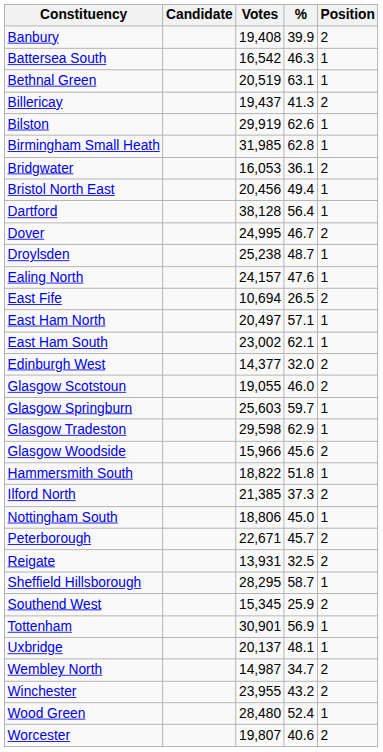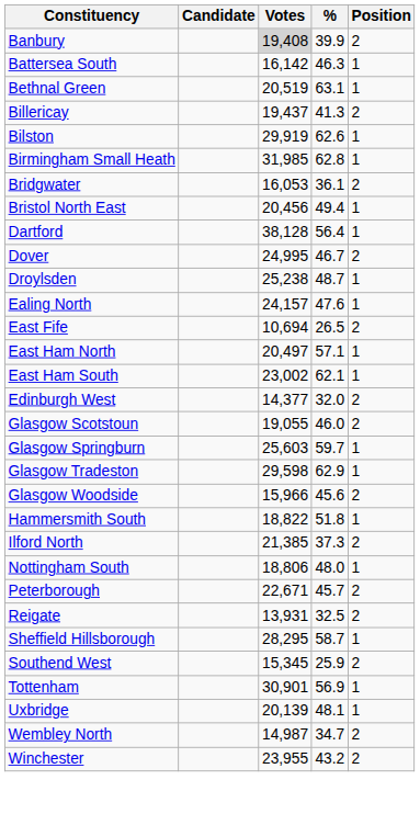Banbury | Votes: no background -> lightgrey background
Battersea South | Votes: 16,542 -> 16,142
Nottingham South | %: 45.0 -> 48.0
Uxbridge | Votes: 20,137 -> 20,139
- row: Wood Green | 28,480 | 52.4 | 1
- row: Worcester | 19,807 | 40.6 | 2
